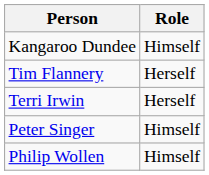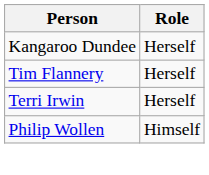Kangaroo Dundee | Role: Himself -> Herself
- row: Peter Singer | Himself
